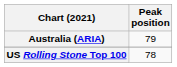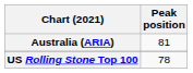Australia (ARIA) | Peak position: 79 -> 81
